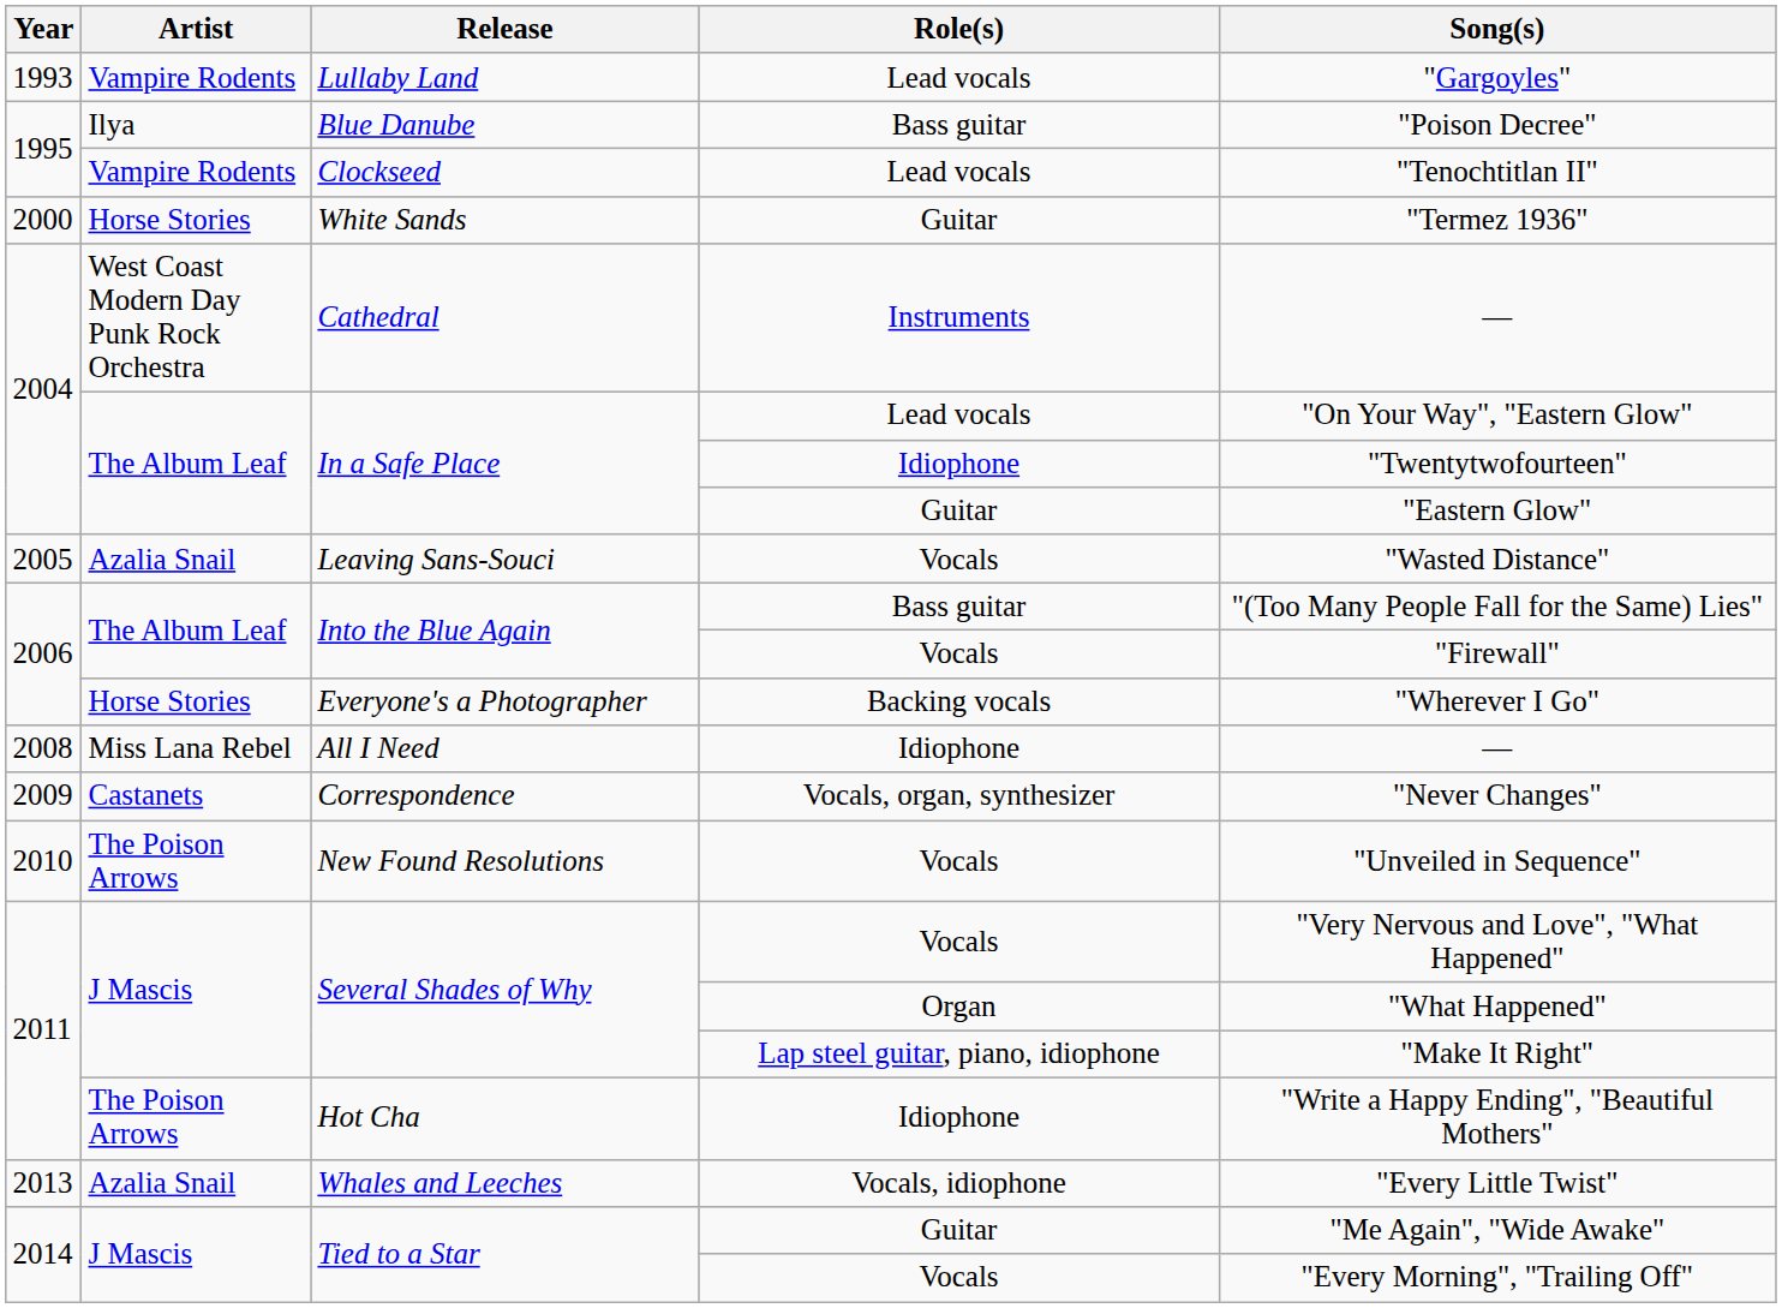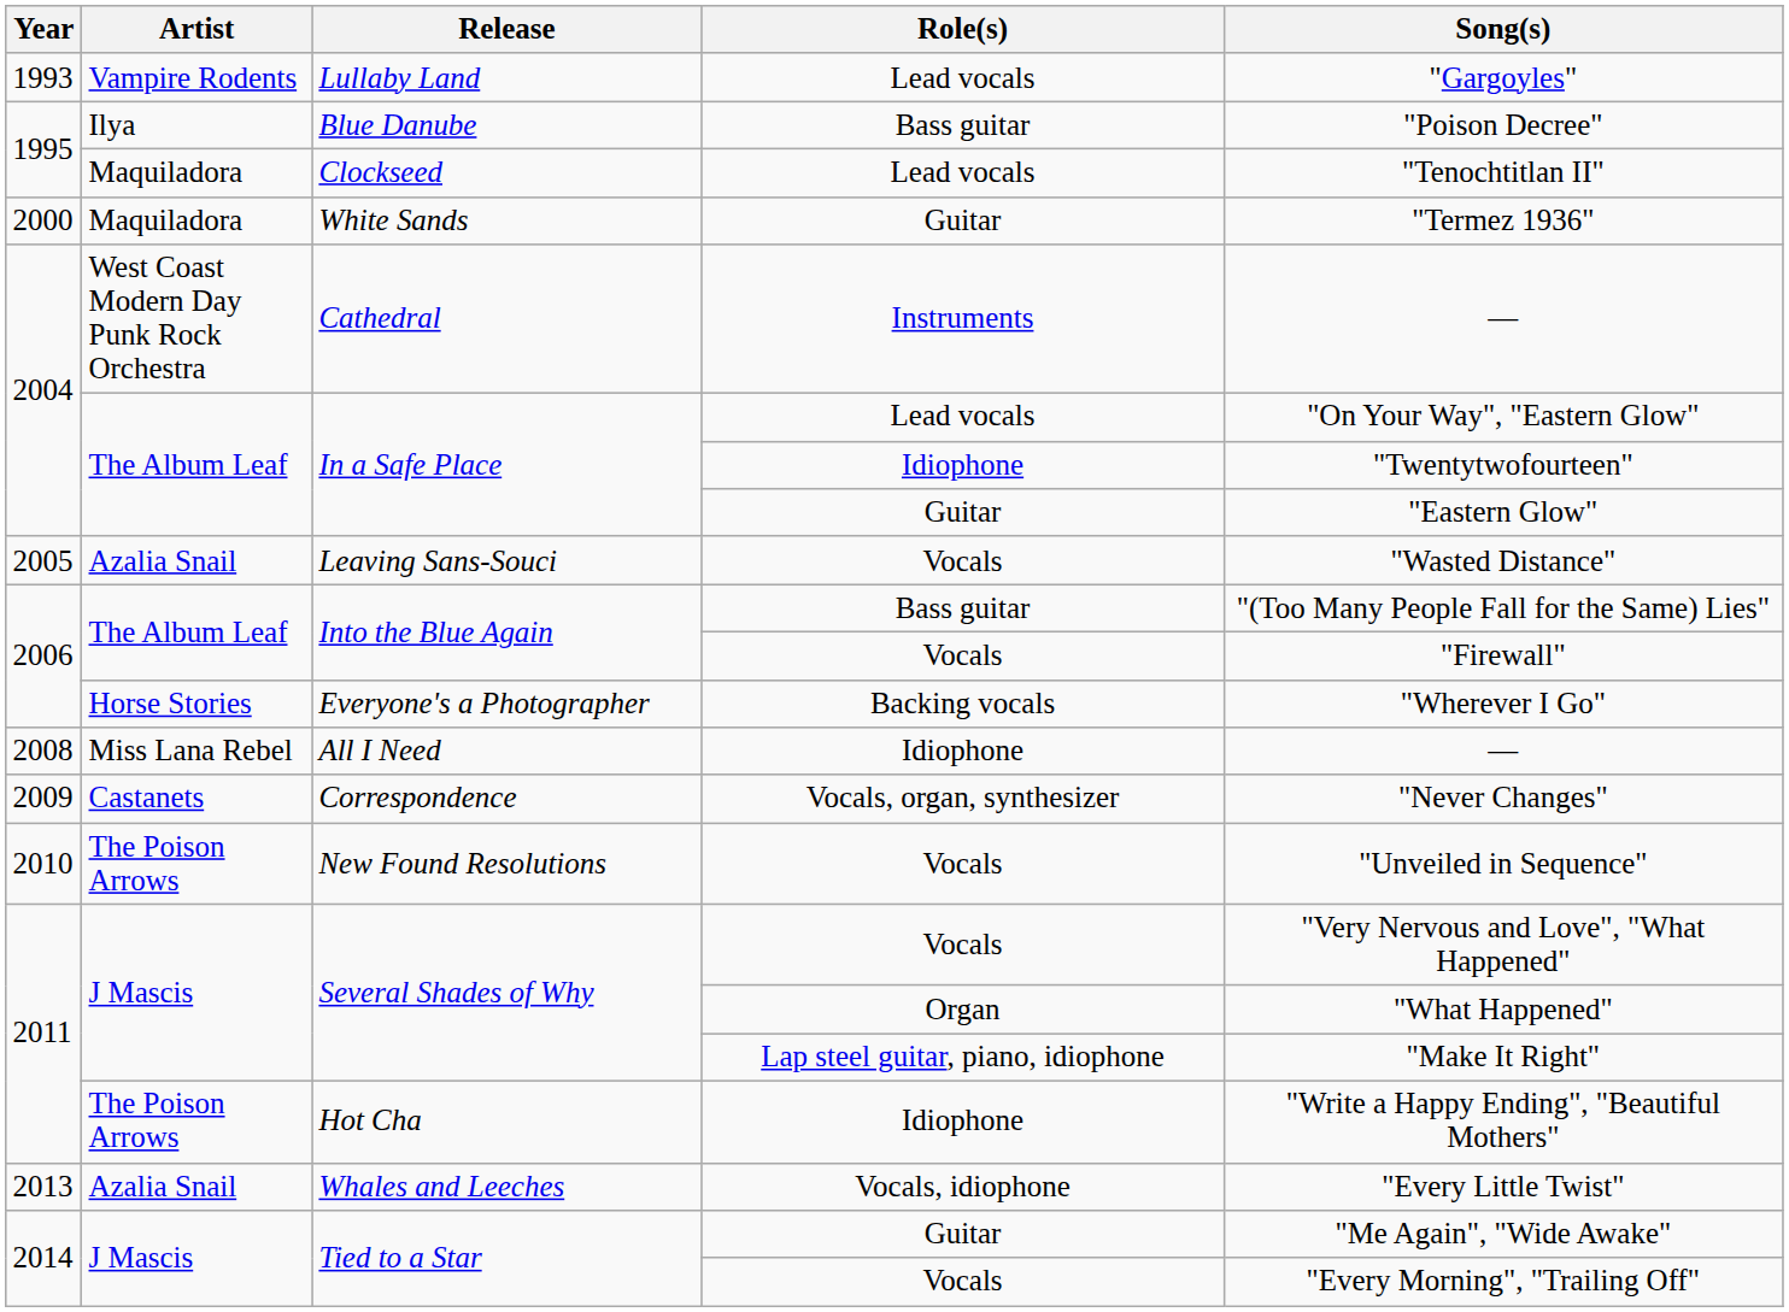Clockseed | Artist: Vampire Rodents -> Maquiladora
White Sands | Artist: Horse Stories -> Maquiladora
